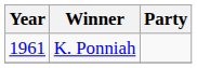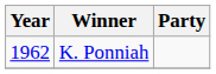K. Ponniah | Year: 1961 -> 1962
